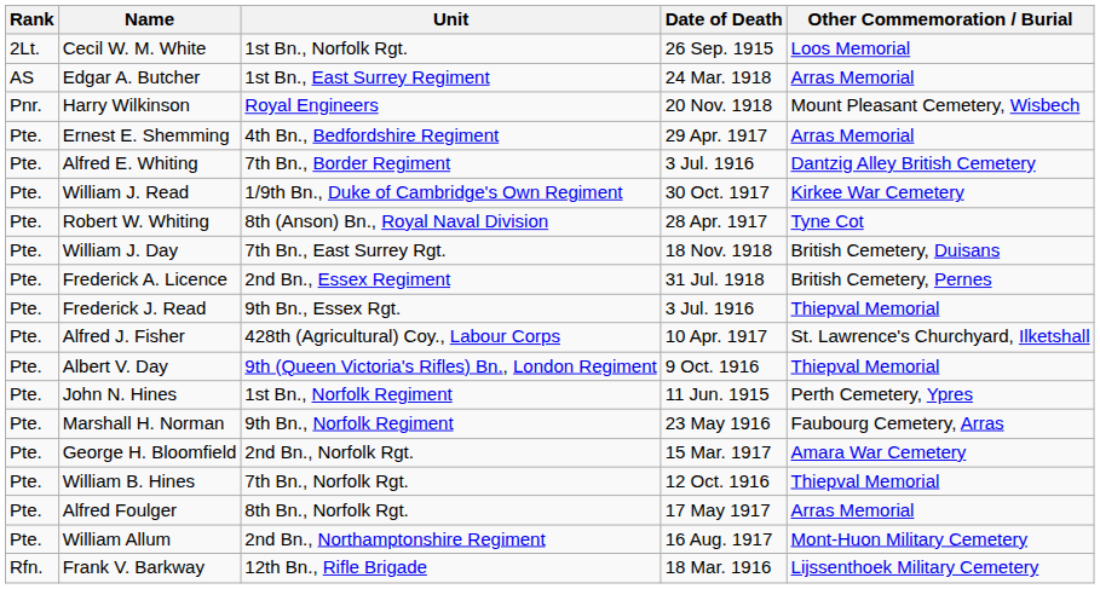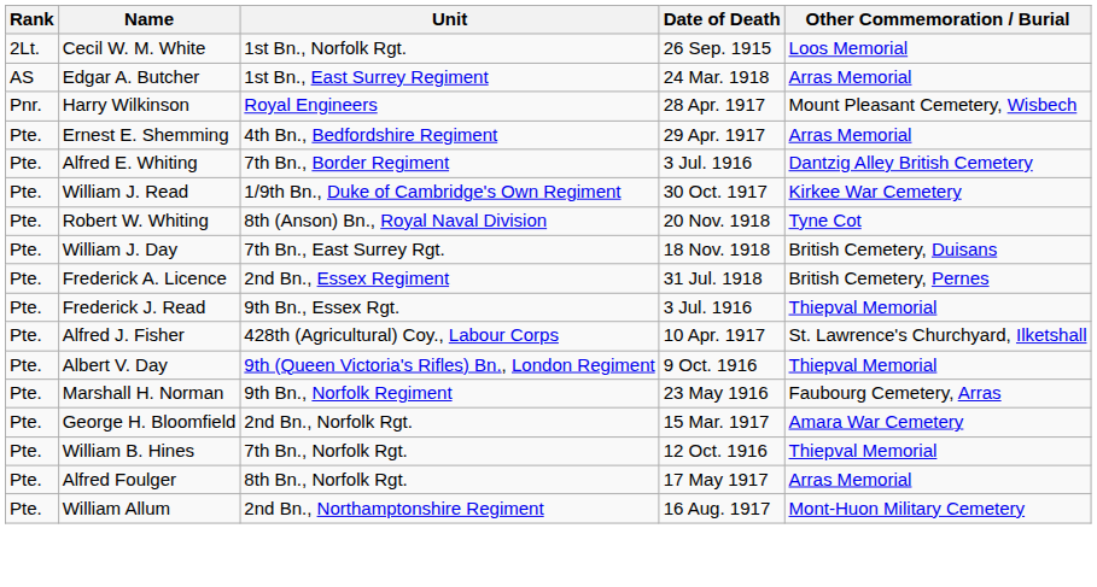Harry Wilkinson | Date of Death: 20 Nov. 1918 -> 28 Apr. 1917
Robert W. Whiting | Date of Death: 28 Apr. 1917 -> 20 Nov. 1918
- row: Pte. | John N. Hines | 1st Bn., Norfolk Regiment | 11 Jun. 1915 | Perth Cemetery, Ypres
- row: Rfn. | Frank V. Barkway | 12th Bn., Rifle Brigade | 18 Mar. 1916 | Lijssenthoek Military Cemetery
